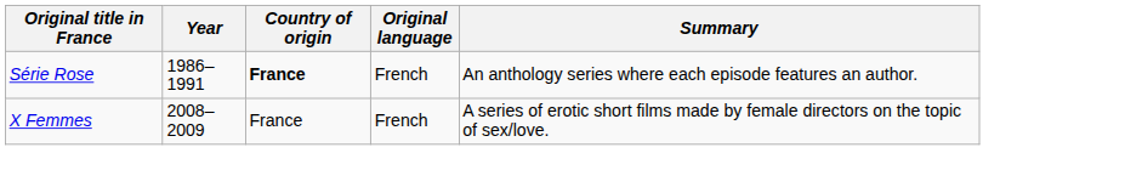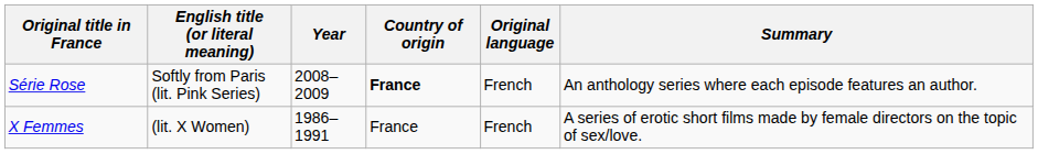+ column: English title (or literal meaning) | Softly from Paris (lit. Pink Series) | (lit. X Women)
Série Rose | Year: 1986–1991 -> 2008–2009
X Femmes | Year: 2008–2009 -> 1986–1991
